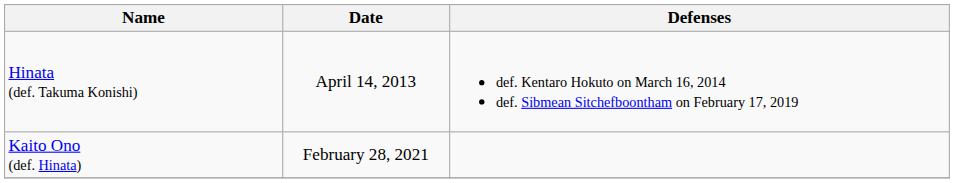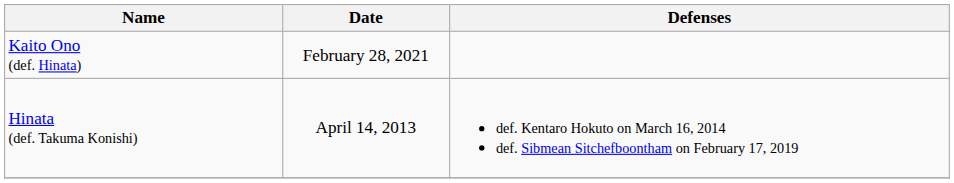rows swapped: Hinata (def. Takuma Konishi) <-> Kaito Ono (def. Hinata)
